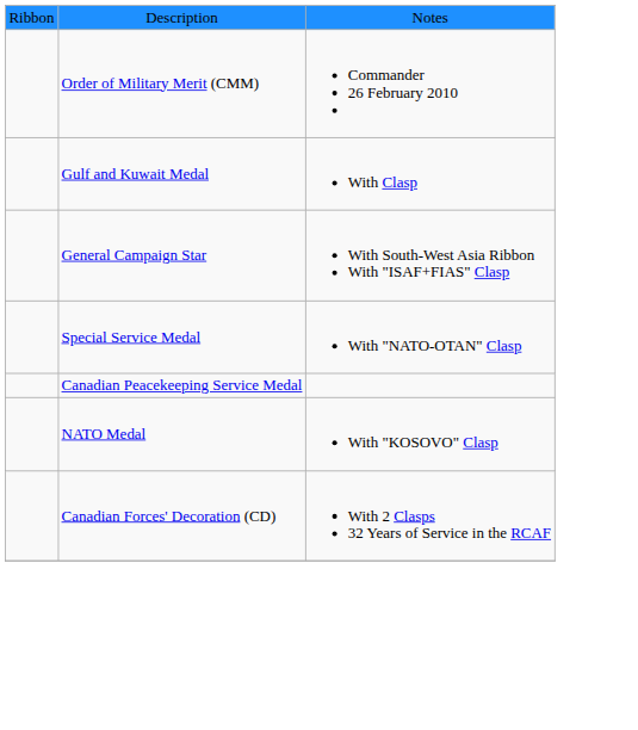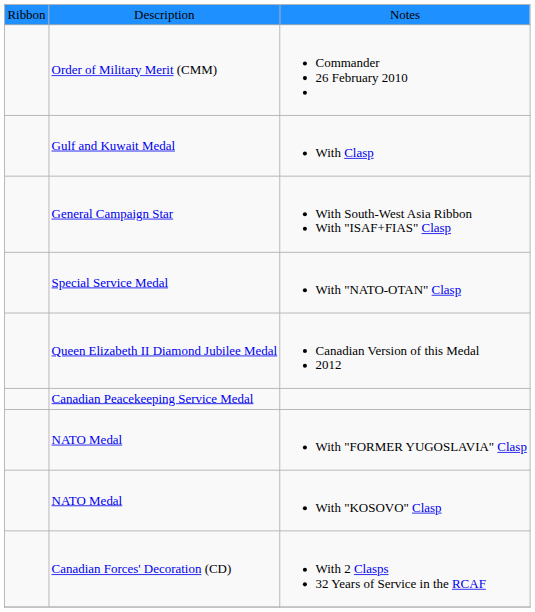+ row: Queen Elizabeth II Diamond Jubilee Medal | Canadian Version of this Medal 2012
+ row: NATO Medal | With "FORMER YUGOSLAVIA" Clasp
